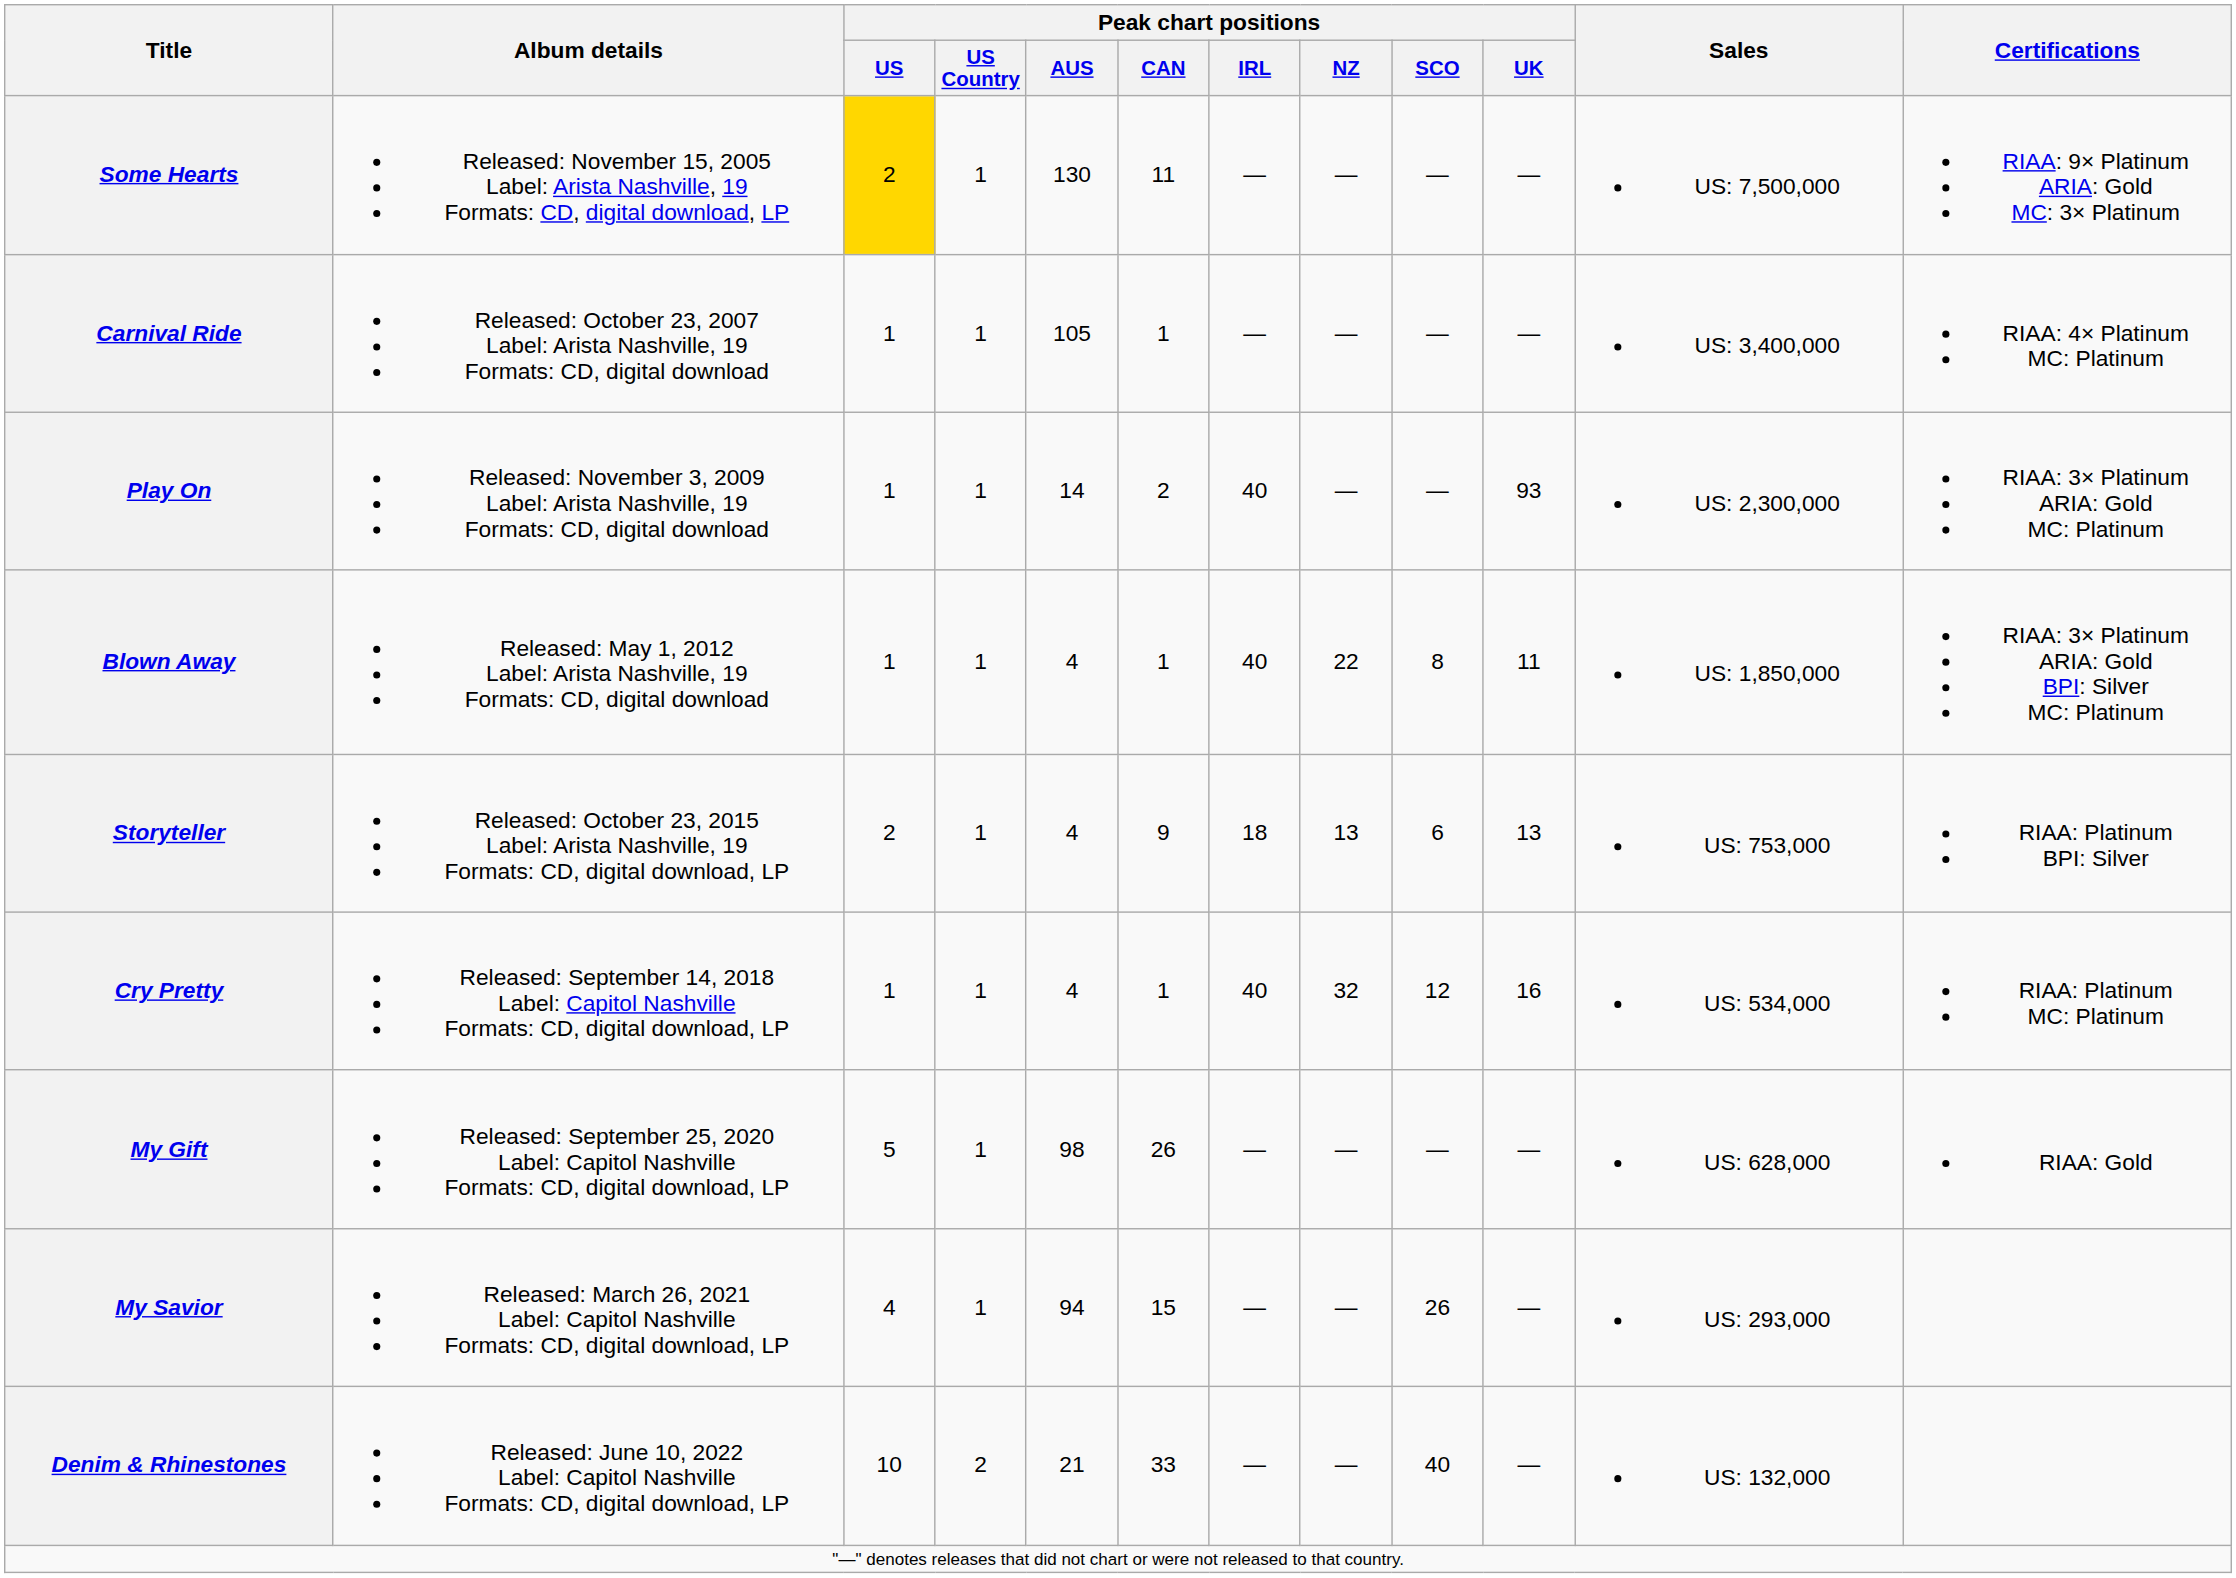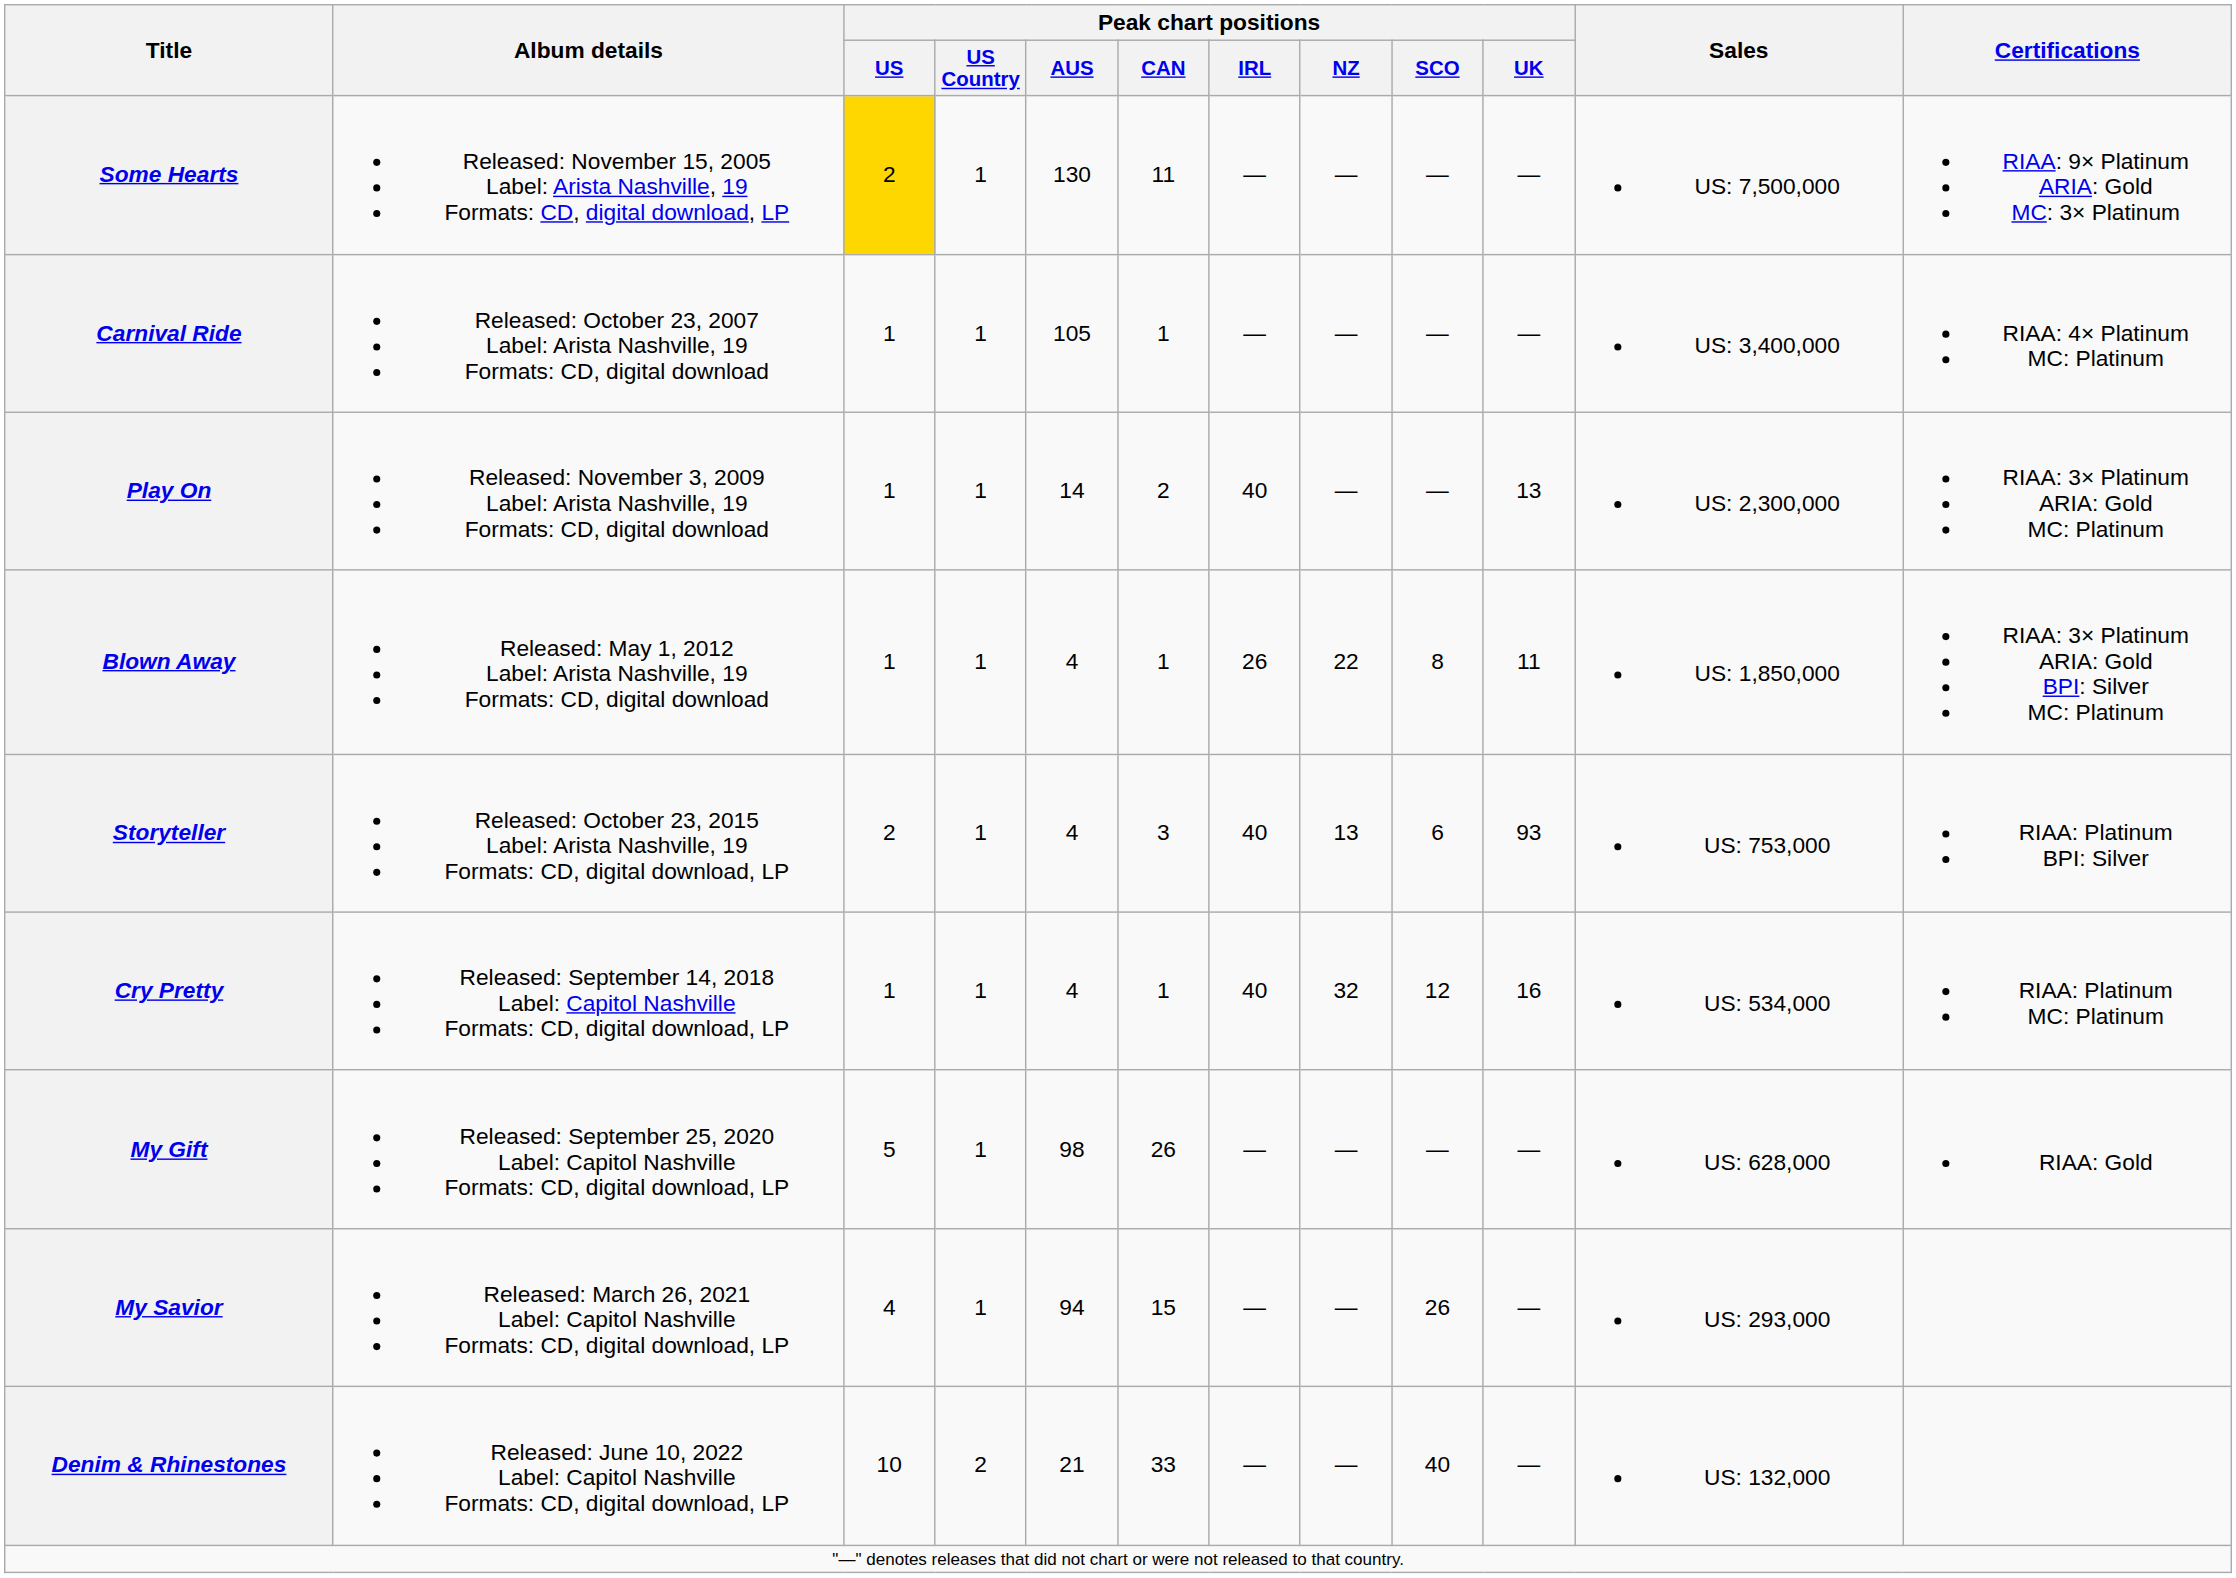Play On | Peak chart positions / UK: 93 -> 13
Blown Away | Peak chart positions / IRL: 40 -> 26
Storyteller | Peak chart positions / CAN: 9 -> 3
Storyteller | Peak chart positions / IRL: 18 -> 40
Storyteller | Peak chart positions / UK: 13 -> 93
